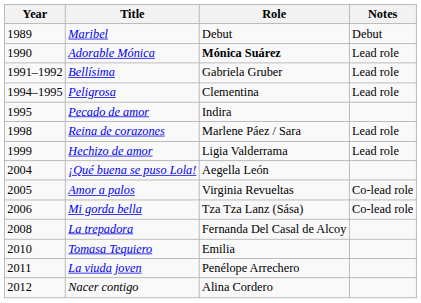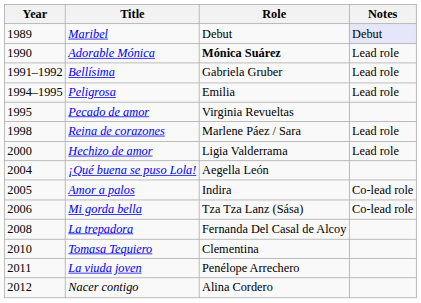Maribel | Notes: no background -> lavender background
Peligrosa | Role: Clementina -> Emilia
Pecado de amor | Role: Indira -> Virginia Revueltas
Hechizo de amor | Year: 1999 -> 2000
Amor a palos | Role: Virginia Revueltas -> Indira
Tomasa Tequiero | Role: Emilia -> Clementina
